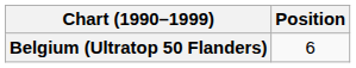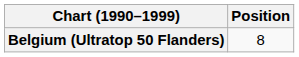Belgium (Ultratop 50 Flanders) | Position: 6 -> 8
